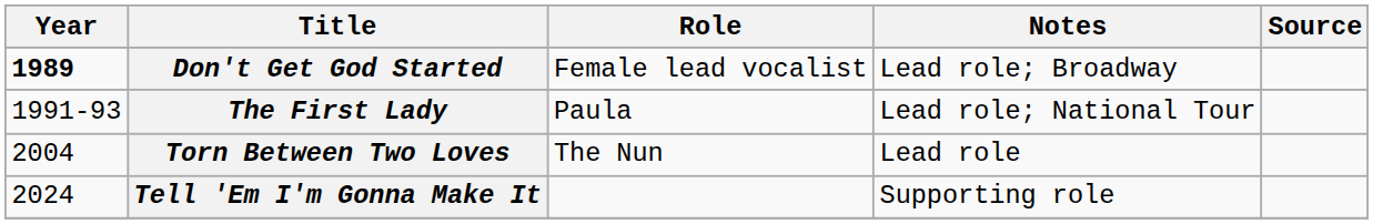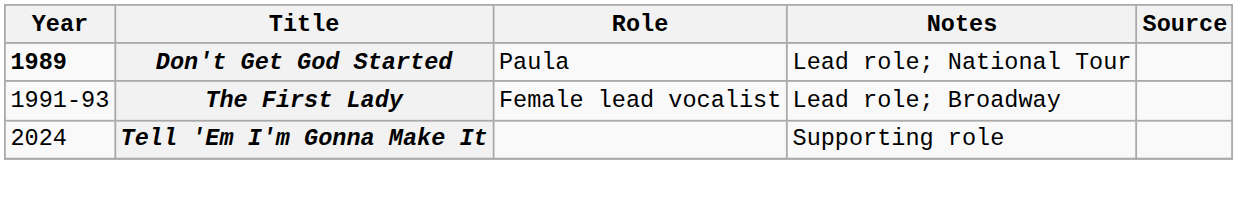Don't Get God Started | Role: Female lead vocalist -> Paula
Don't Get God Started | Notes: Lead role; Broadway -> Lead role; National Tour
The First Lady | Role: Paula -> Female lead vocalist
The First Lady | Notes: Lead role; National Tour -> Lead role; Broadway
- row: 2004 | Torn Between Two Loves | The Nun | Lead role
